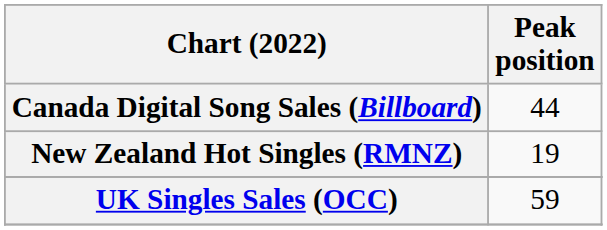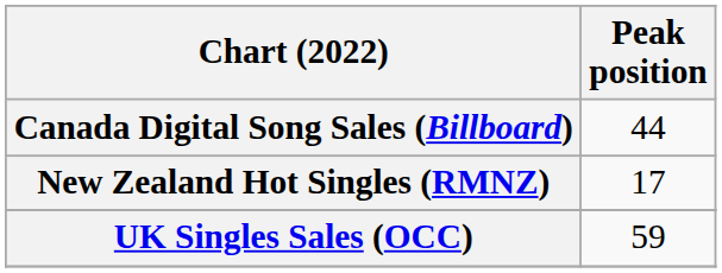New Zealand Hot Singles (RMNZ) | Peak position: 19 -> 17
